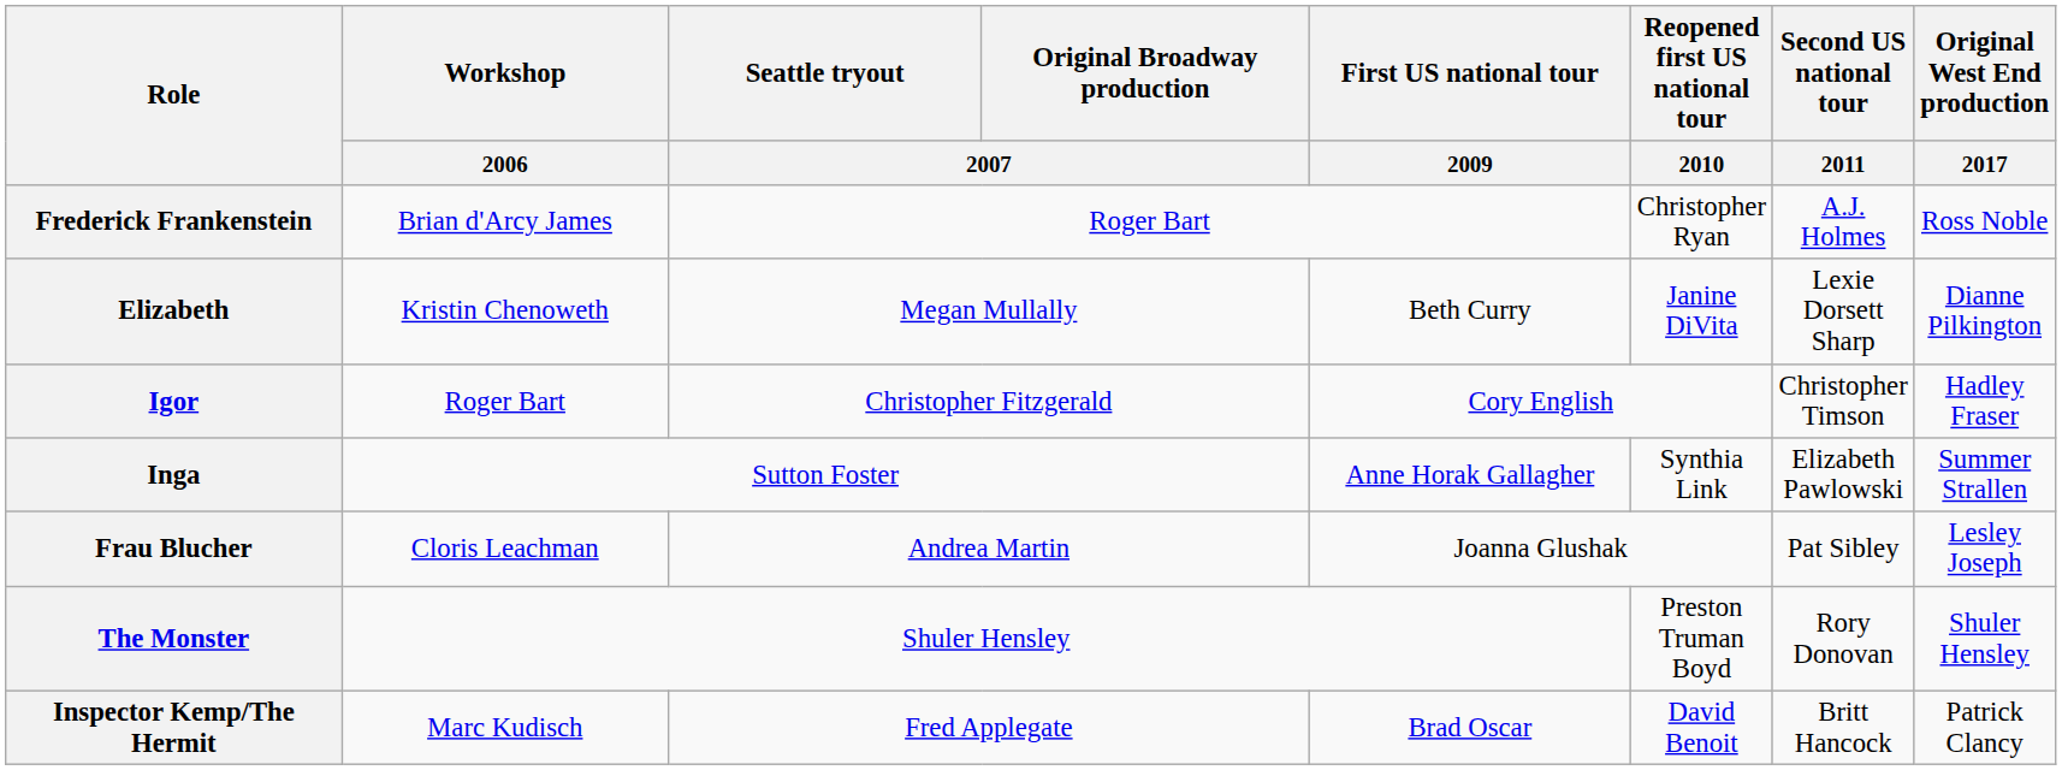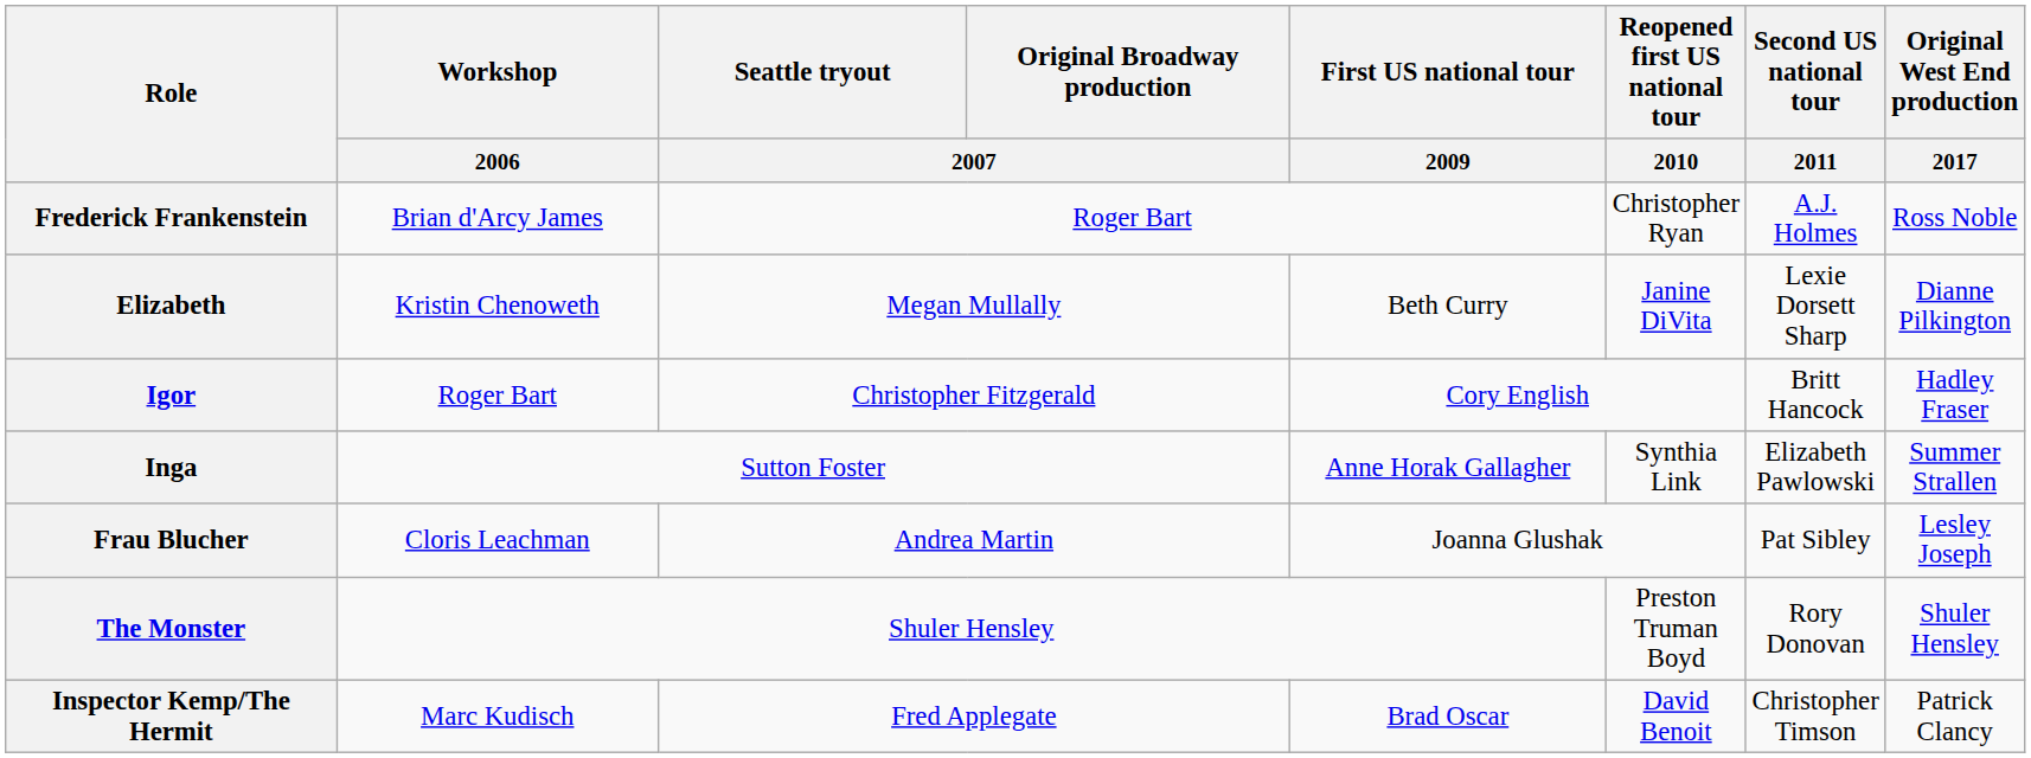Igor | Second US national tour / 2011: Christopher Timson -> Britt Hancock
Inspector Kemp/The Hermit | Second US national tour / 2011: Britt Hancock -> Christopher Timson
